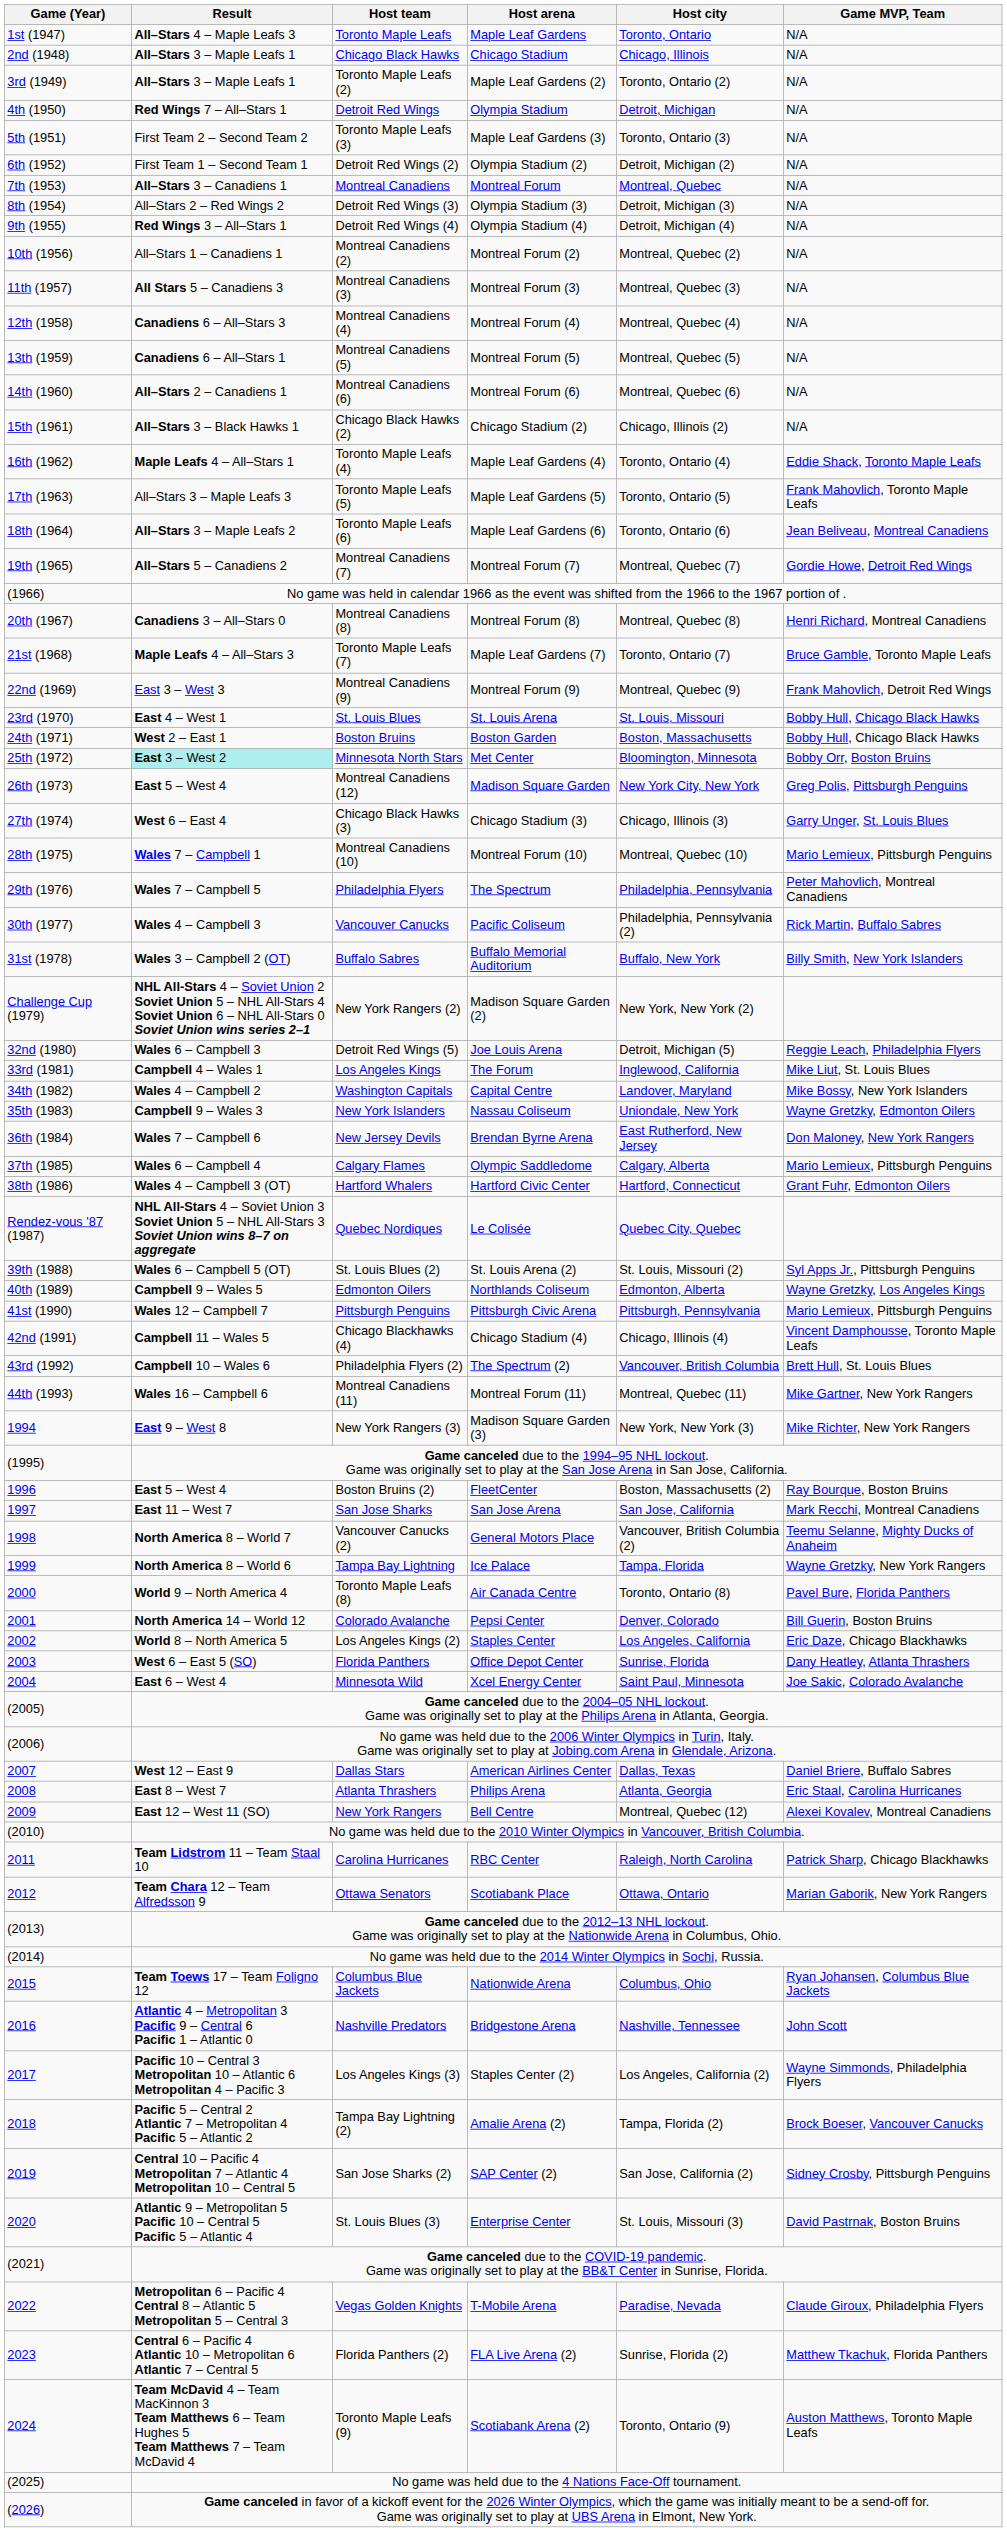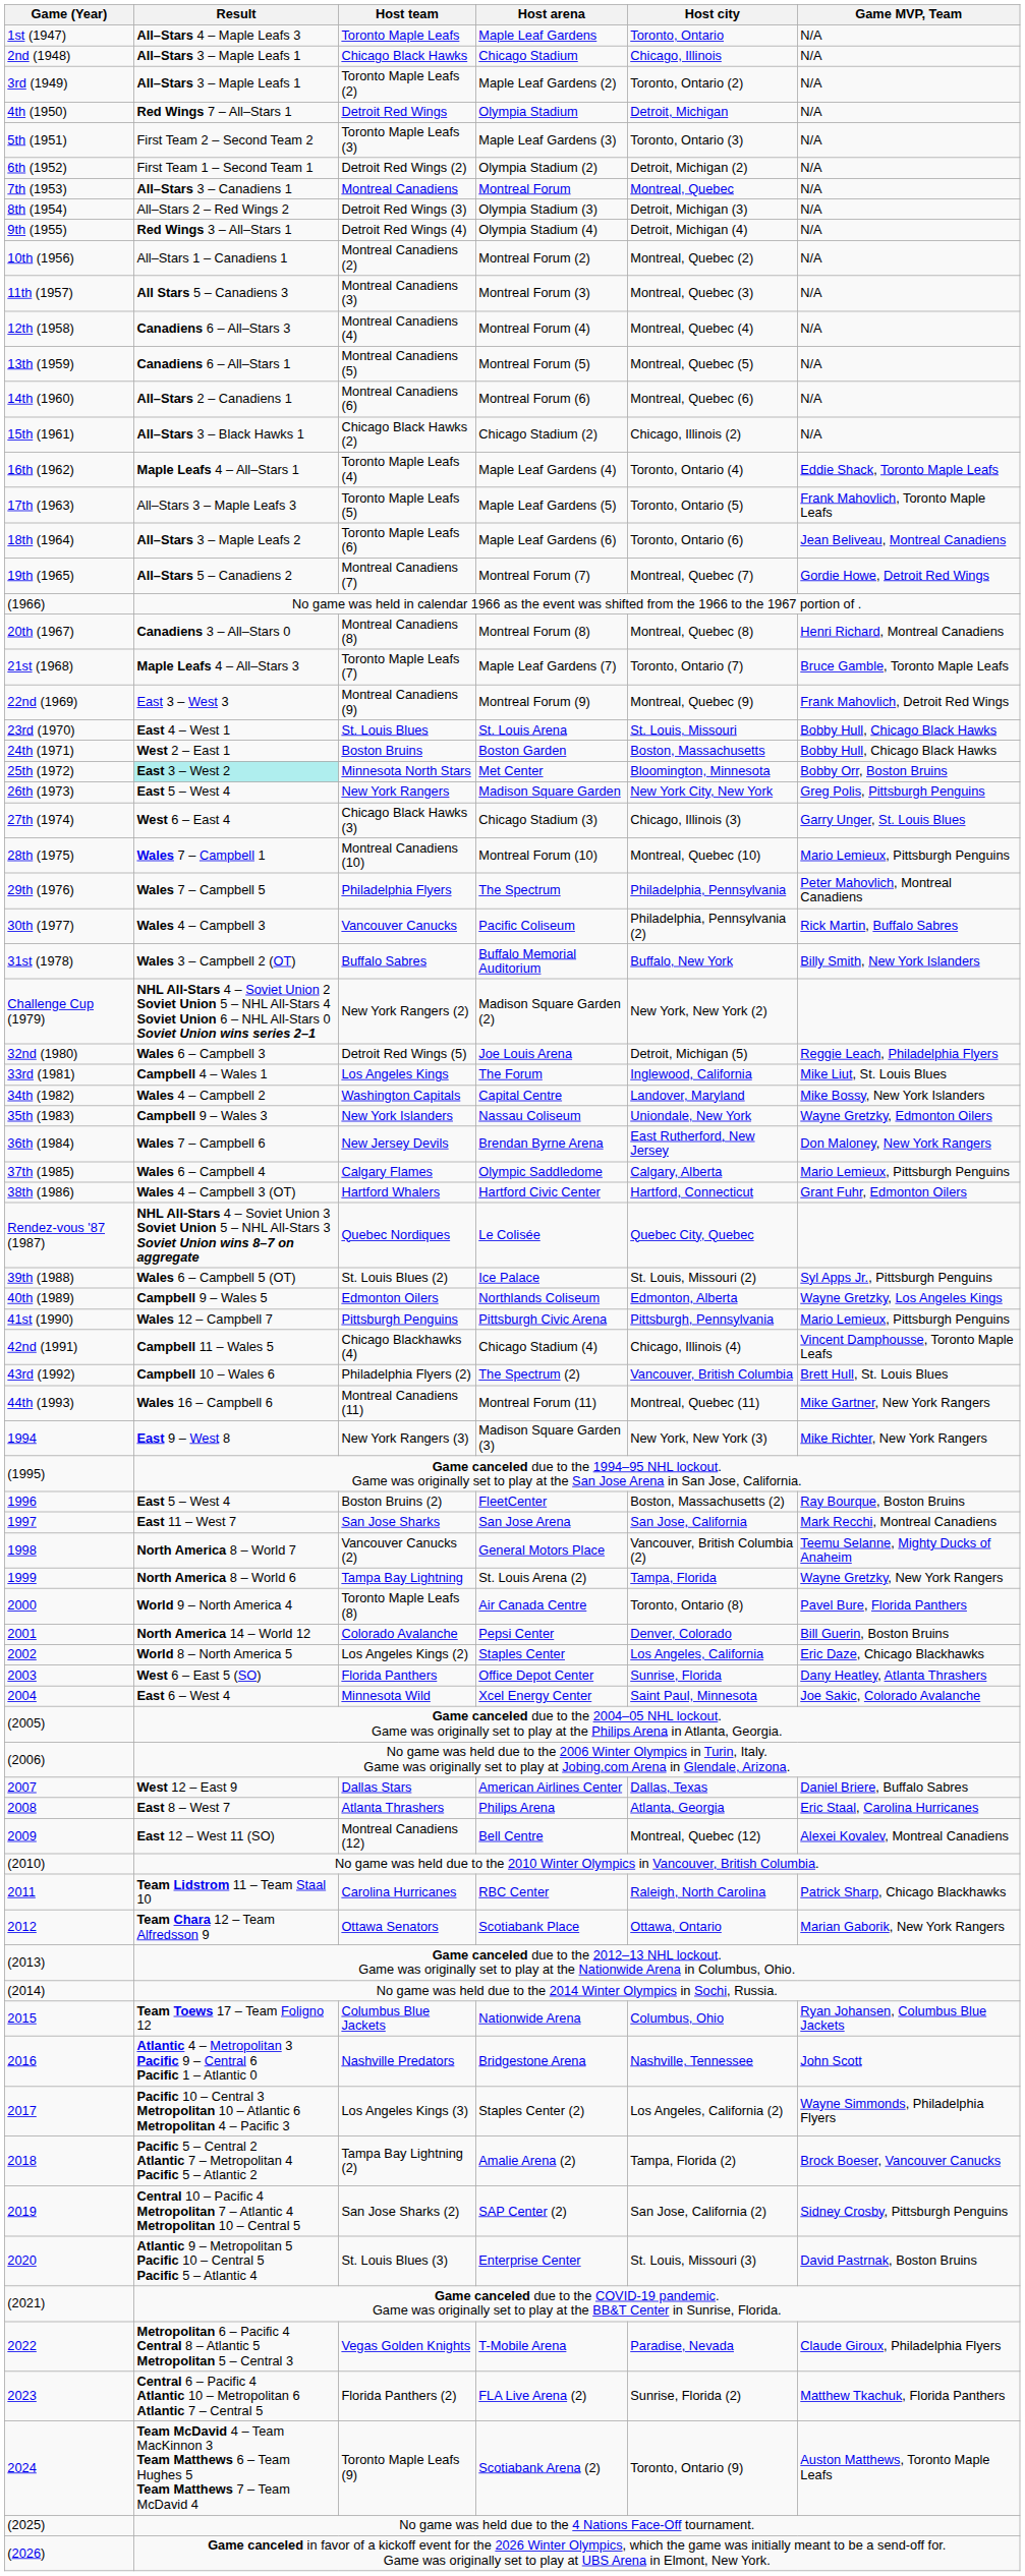26th (1973) | Host team: Montreal Canadiens (12) -> New York Rangers
39th (1988) | Host arena: St. Louis Arena (2) -> Ice Palace
1999 | Host arena: Ice Palace -> St. Louis Arena (2)
2009 | Host team: New York Rangers -> Montreal Canadiens (12)
